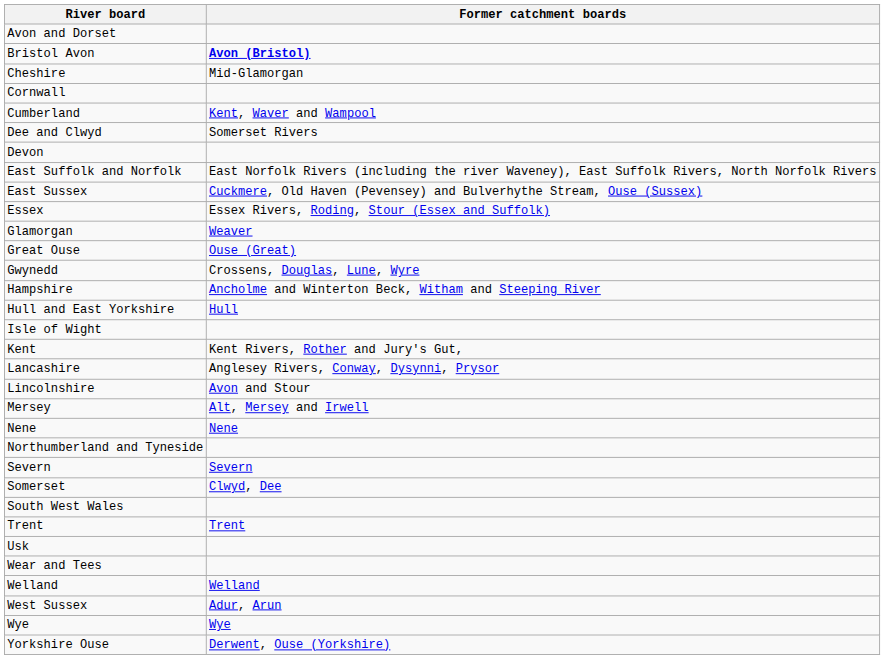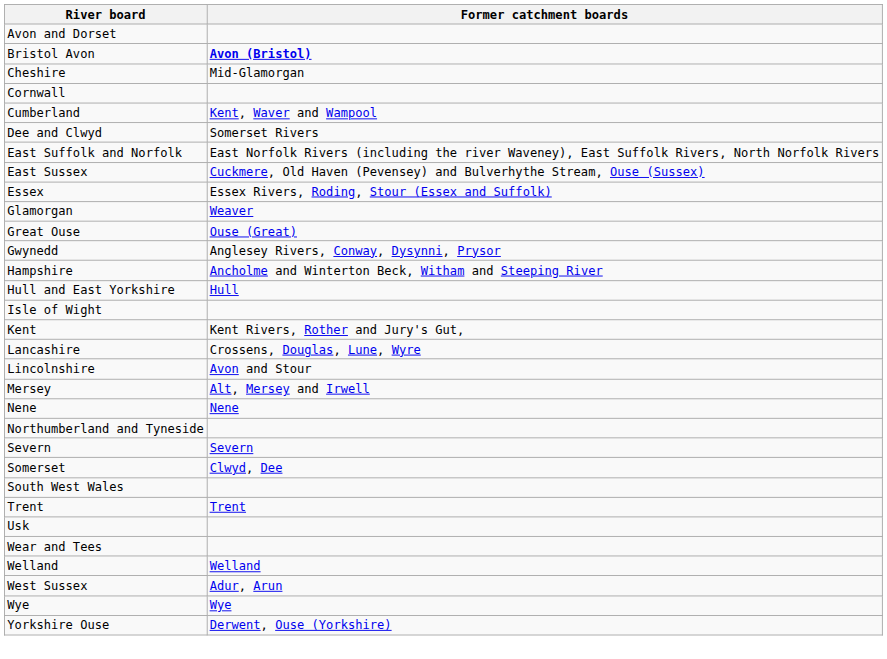- row: Devon
Gwynedd | Former catchment boards: Crossens, Douglas, Lune, Wyre -> Anglesey Rivers, Conway, Dysynni, Prysor
Lancashire | Former catchment boards: Anglesey Rivers, Conway, Dysynni, Prysor -> Crossens, Douglas, Lune, Wyre
